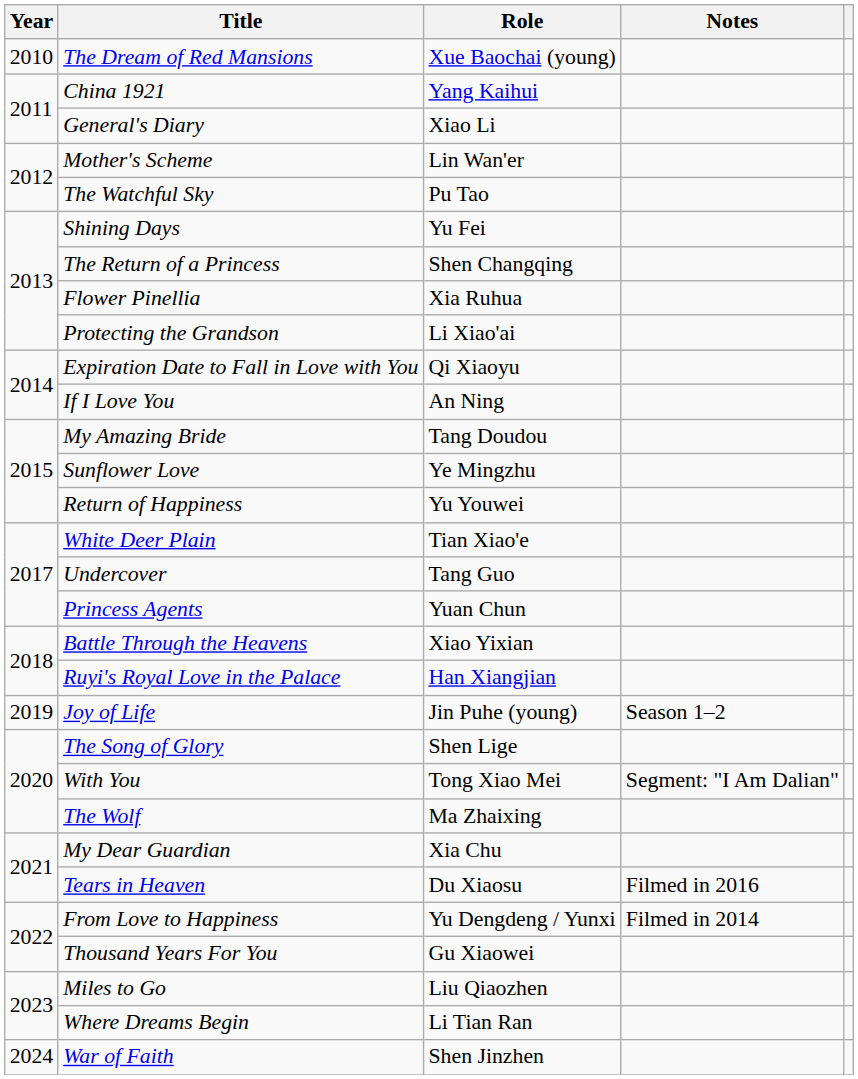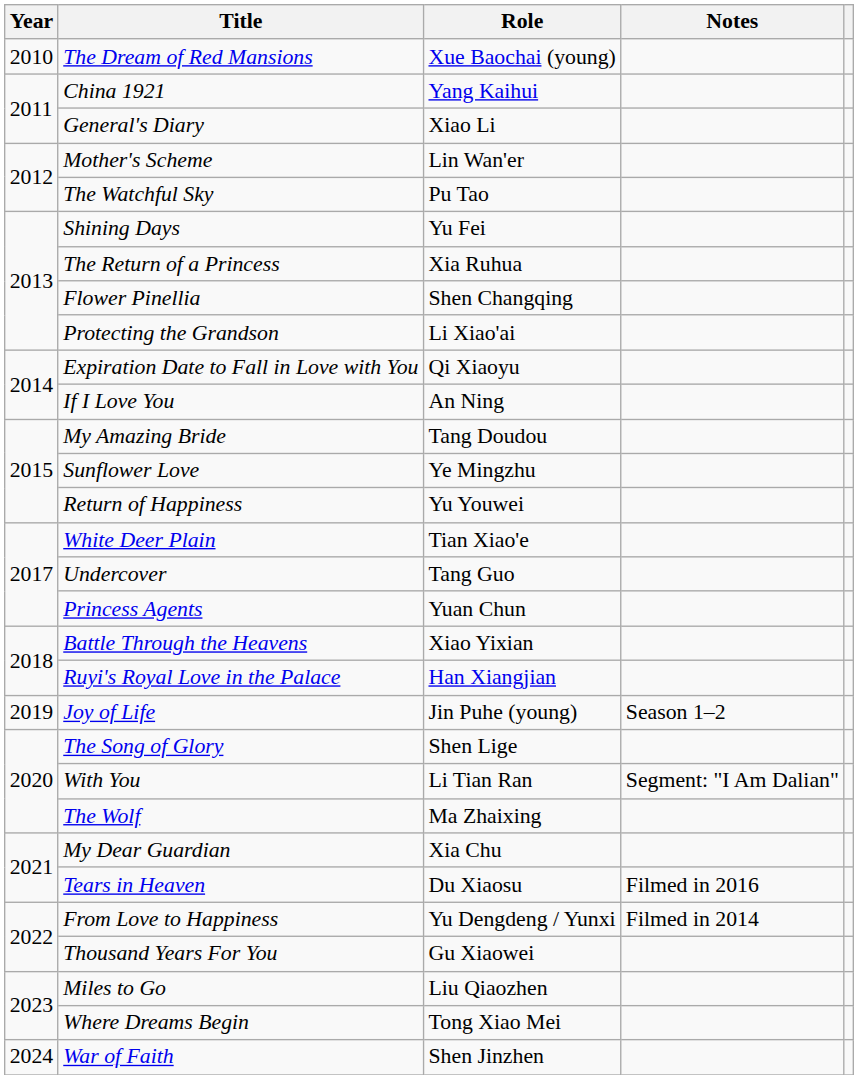The Return of a Princess | Role: Shen Changqing -> Xia Ruhua
Flower Pinellia | Role: Xia Ruhua -> Shen Changqing
With You | Role: Tong Xiao Mei -> Li Tian Ran
Where Dreams Begin | Role: Li Tian Ran -> Tong Xiao Mei
